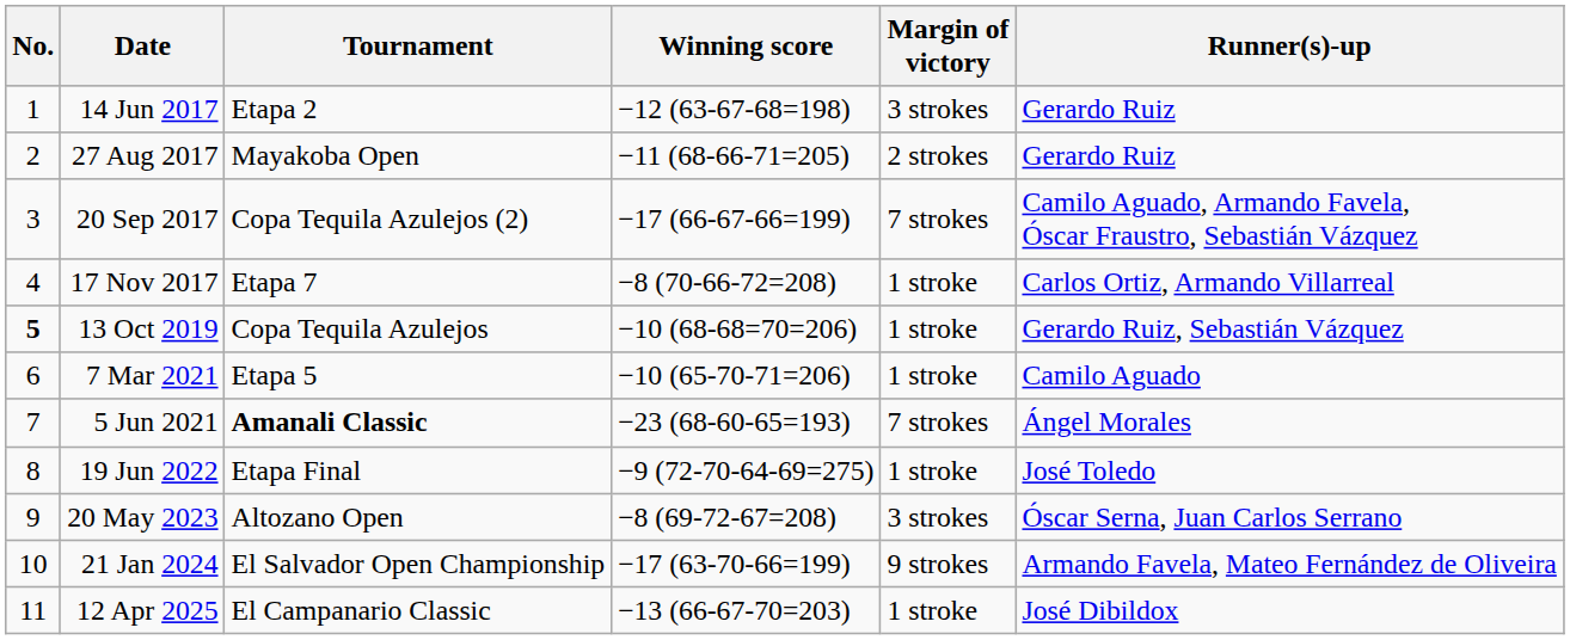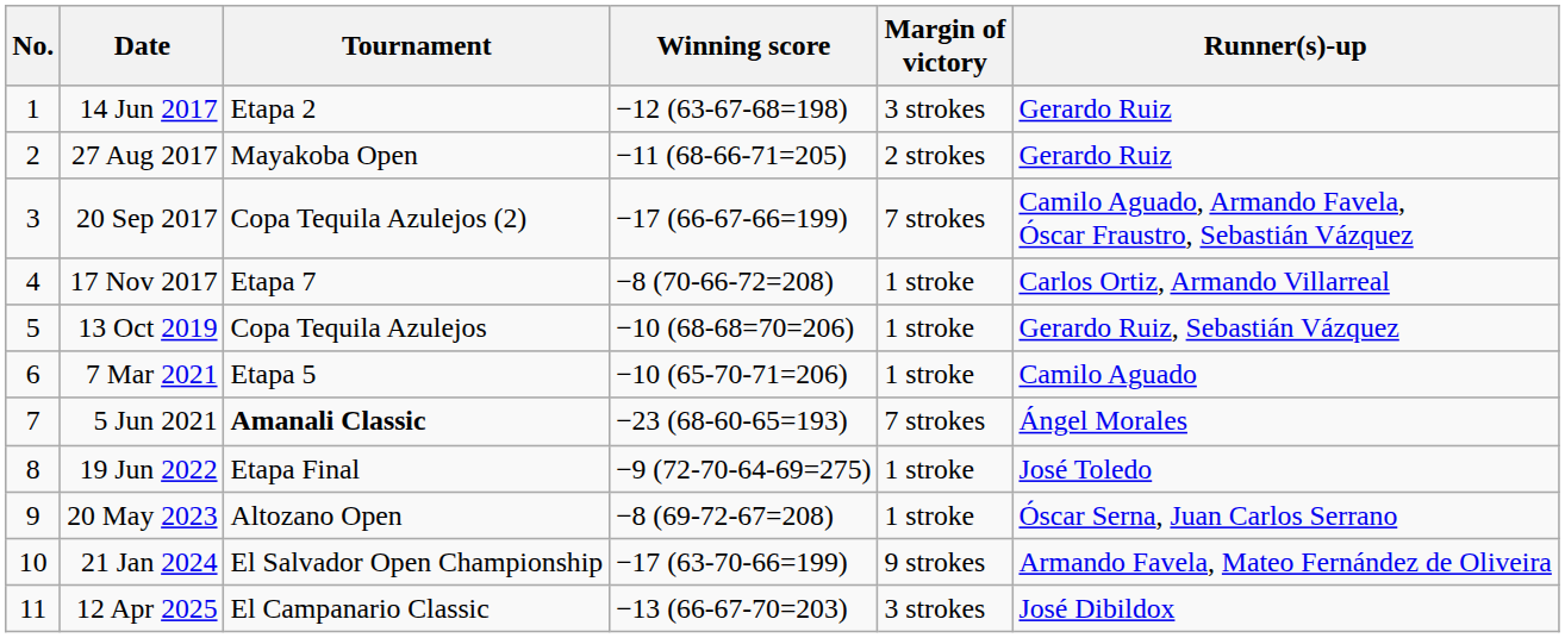13 Oct 2019 | No.: bold -> normal
20 May 2023 | Margin of victory: 3 strokes -> 1 stroke
12 Apr 2025 | Margin of victory: 1 stroke -> 3 strokes
